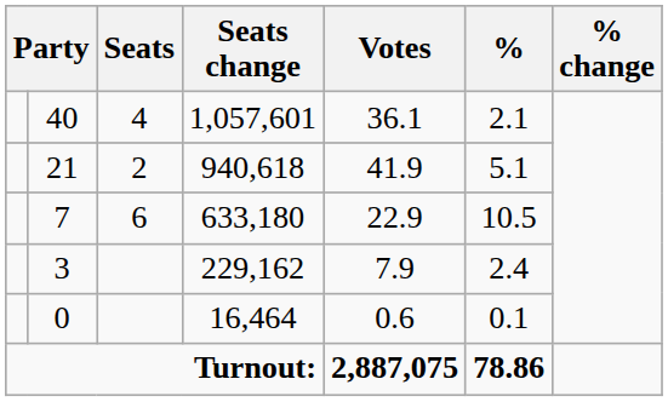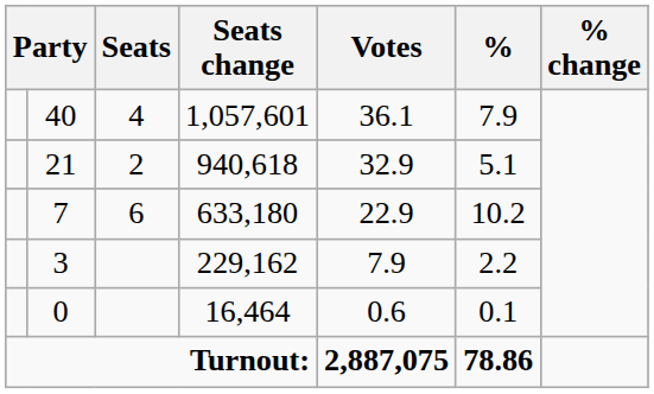40 | %: 2.1 -> 7.9
21 | Votes: 41.9 -> 32.9
7 | %: 10.5 -> 10.2
3 | %: 2.4 -> 2.2
